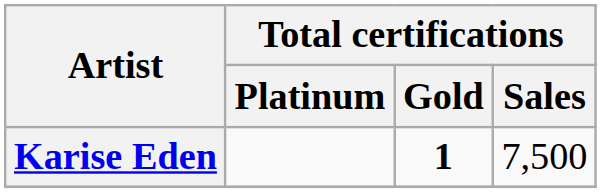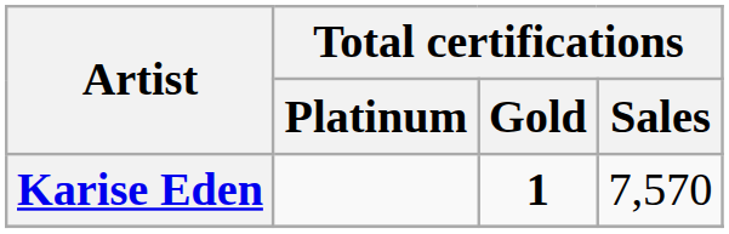Karise Eden | Total certifications / Sales: 7,500 -> 7,570
